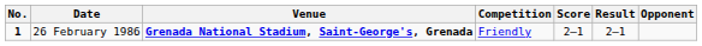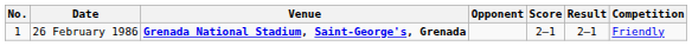columns swapped: Opponent <-> Competition
26 February 1986 | No.: bold -> normal
